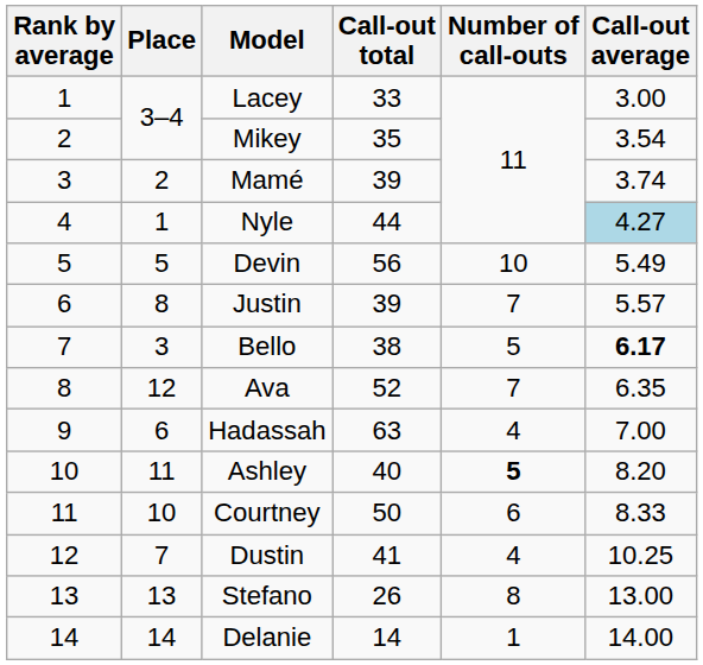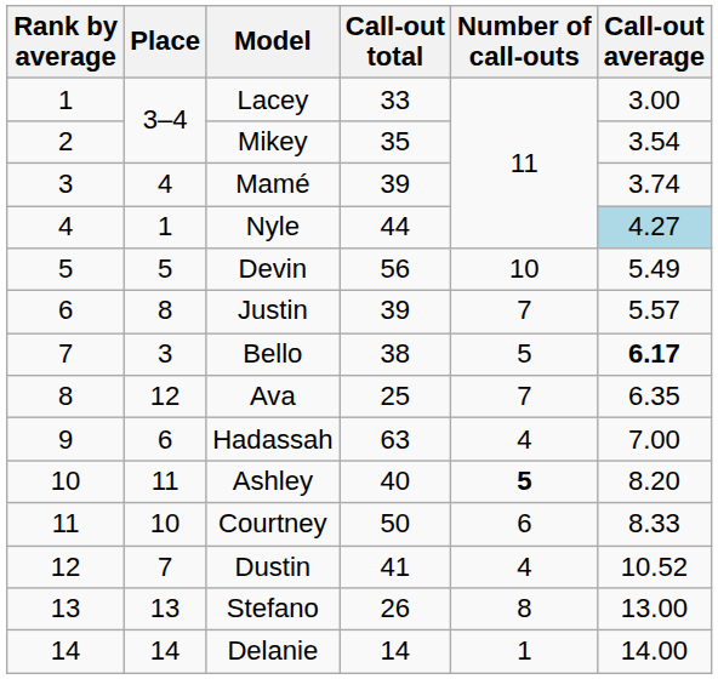Mamé | Place: 2 -> 4
Ava | Call-out total: 52 -> 25
Dustin | Call-out average: 10.25 -> 10.52
